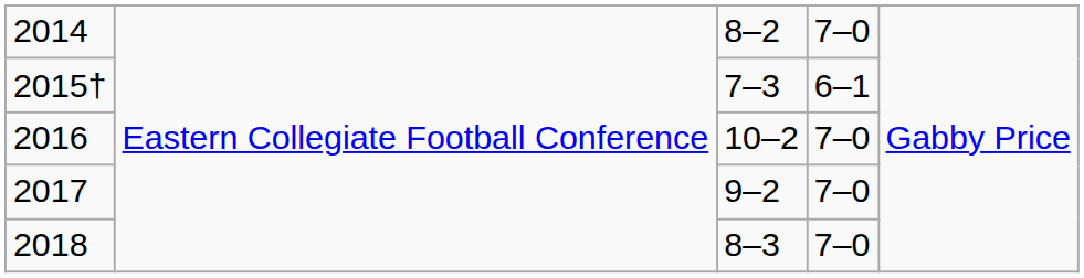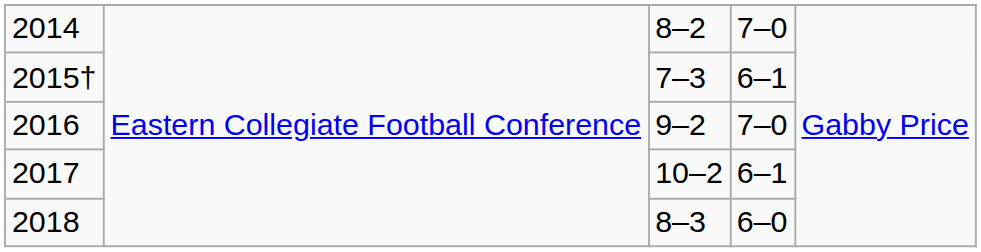2016 | column 3: 10–2 -> 9–2
2017 | column 3: 9–2 -> 10–2
2017 | column 4: 7–0 -> 6–1
2018 | column 4: 7–0 -> 6–0
